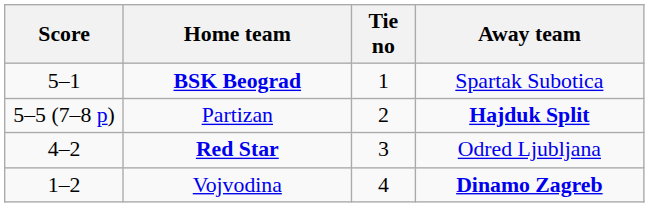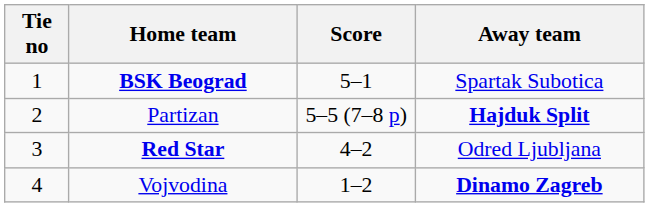columns swapped: Tie no <-> Score
